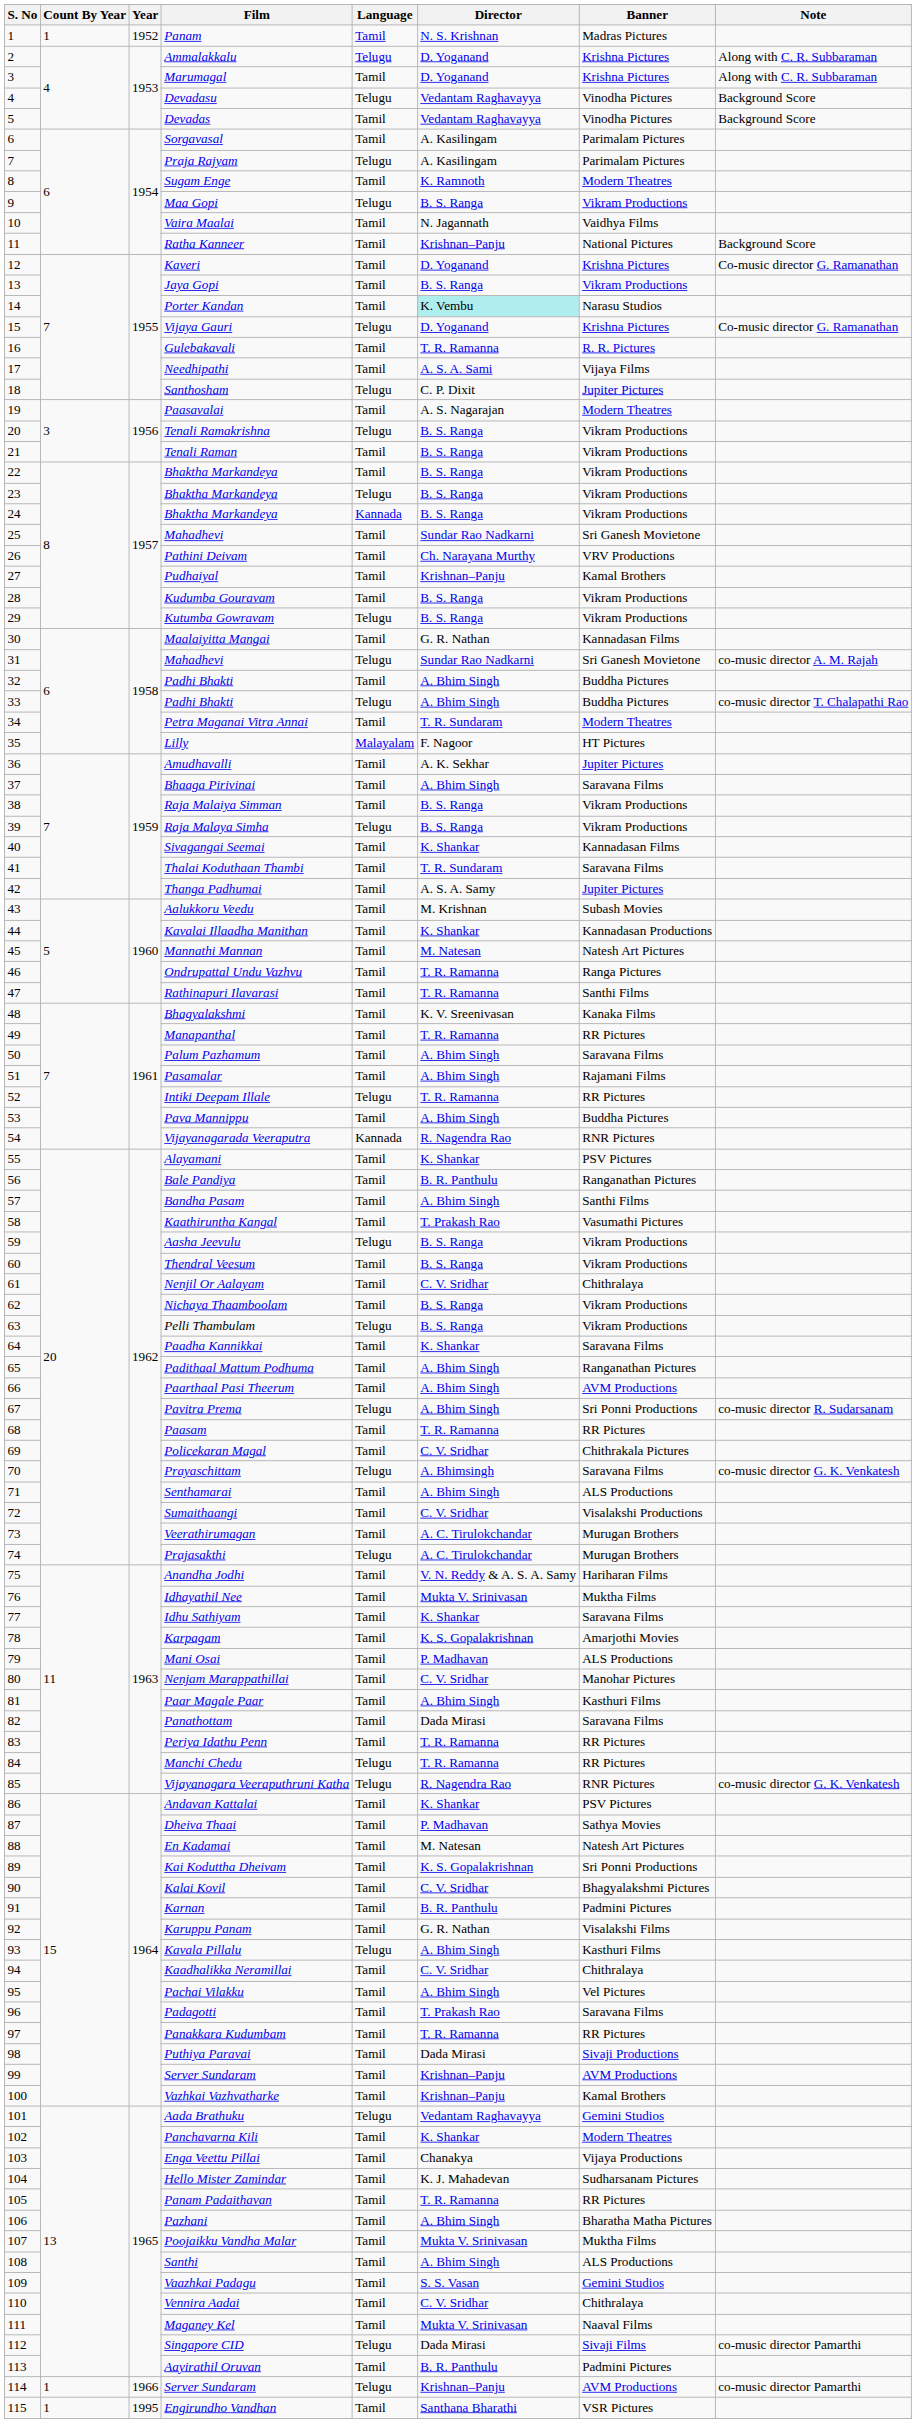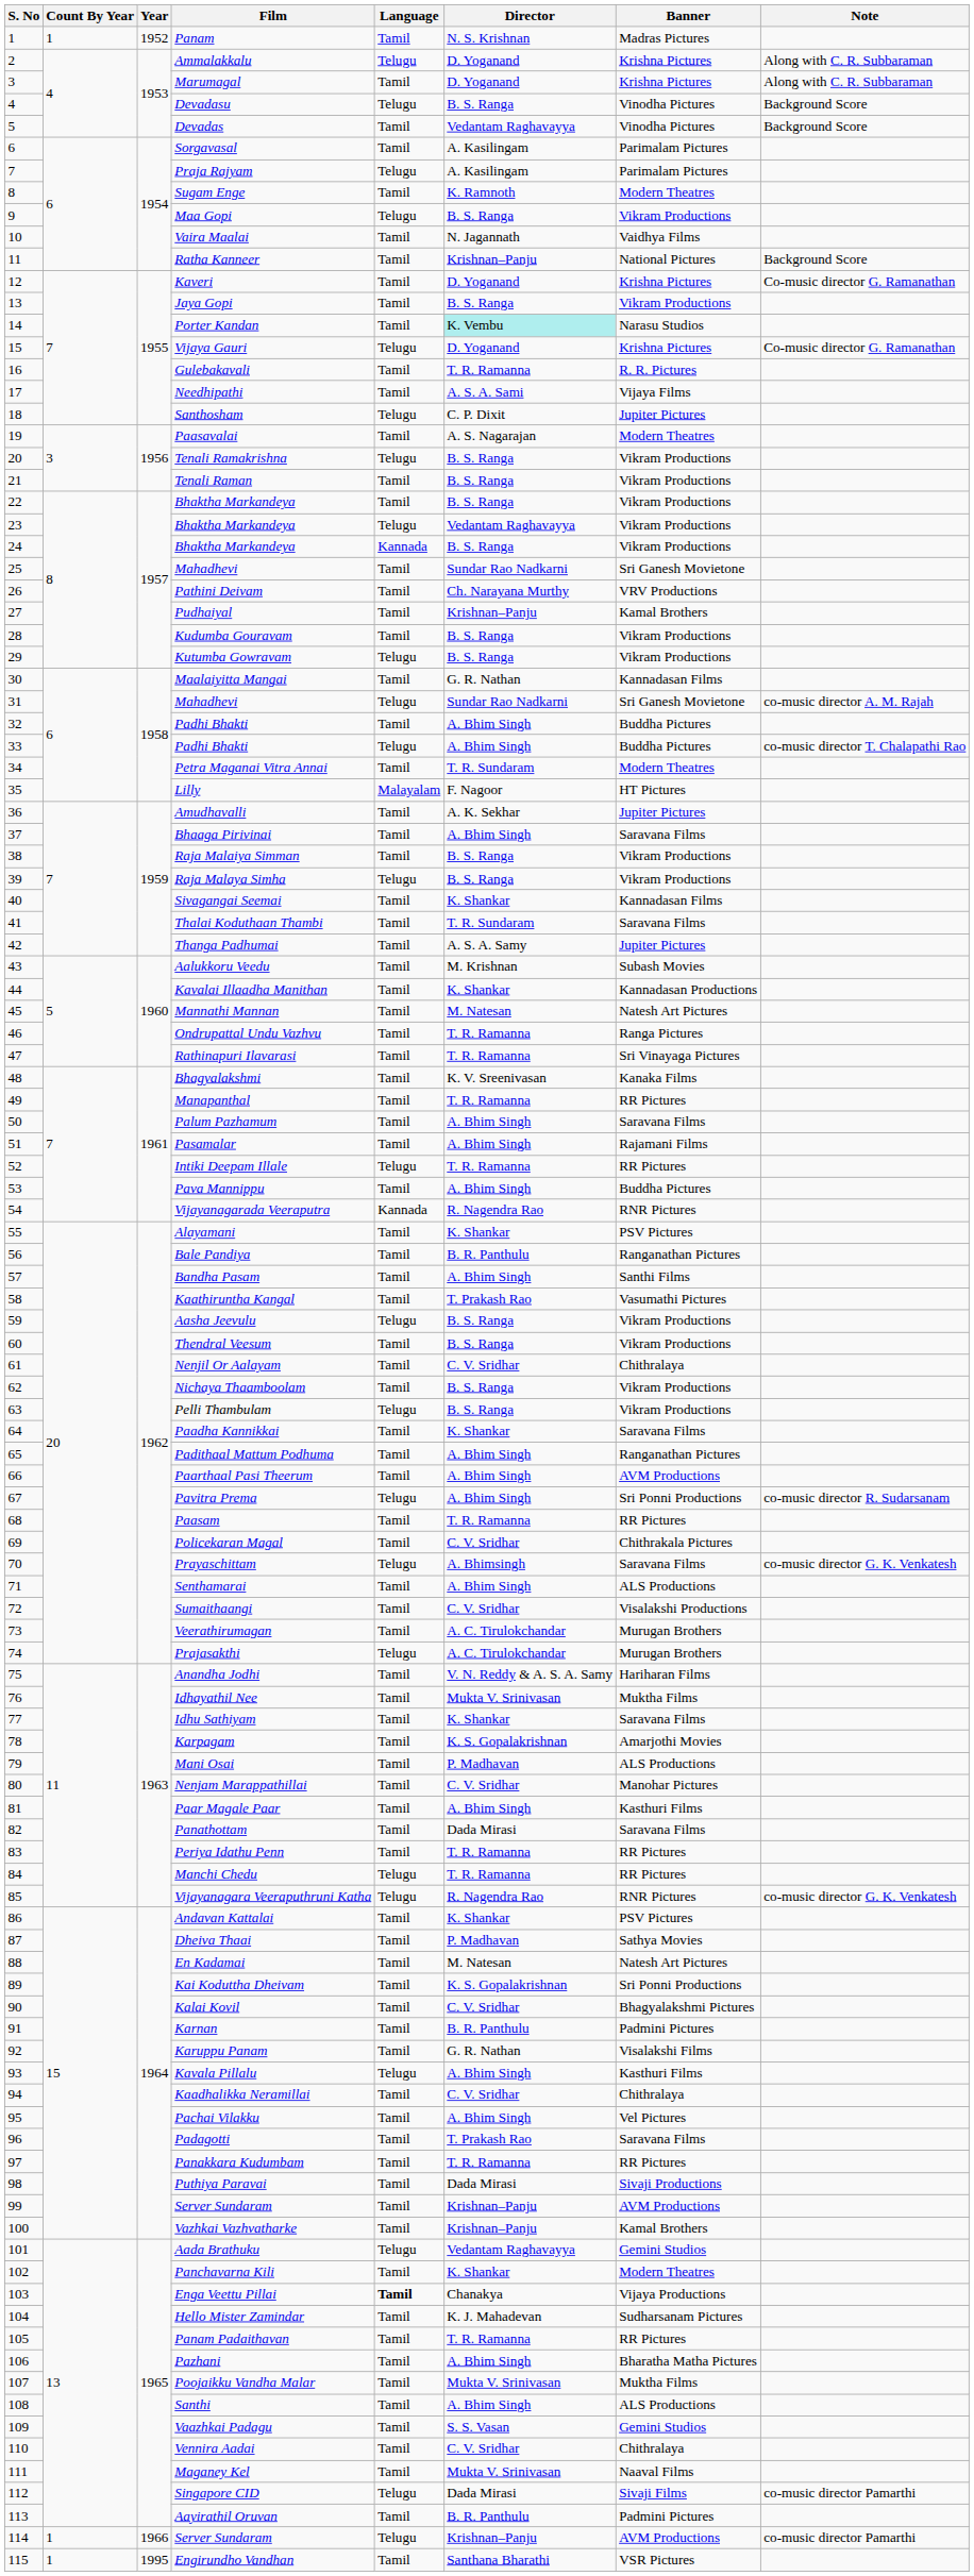Devadasu | Director: Vedantam Raghavayya -> B. S. Ranga
23 / Bhaktha Markandeya | Director: B. S. Ranga -> Vedantam Raghavayya
Rathinapuri Ilavarasi | Banner: Santhi Films -> Sri Vinayaga Pictures
Enga Veettu Pillai | Language: normal -> bold
